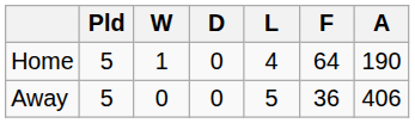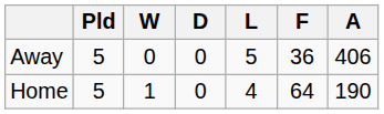rows swapped: Home <-> Away
